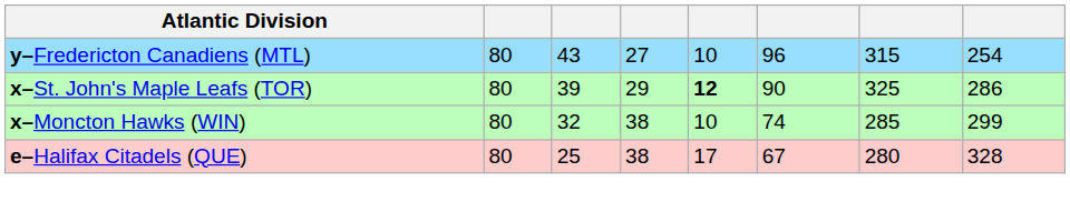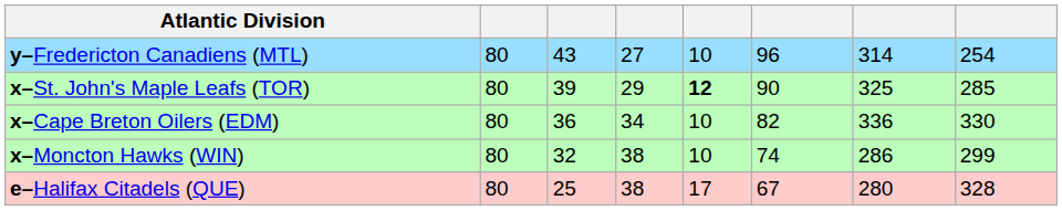y–Fredericton Canadiens (MTL) | column 7: 315 -> 314
x–St. John's Maple Leafs (TOR) | column 8: 286 -> 285
+ row: x–Cape Breton Oilers (EDM) | 80 | 36 | 34 | 10 | 82 | 336 | 330
x–Moncton Hawks (WIN) | column 7: 285 -> 286
